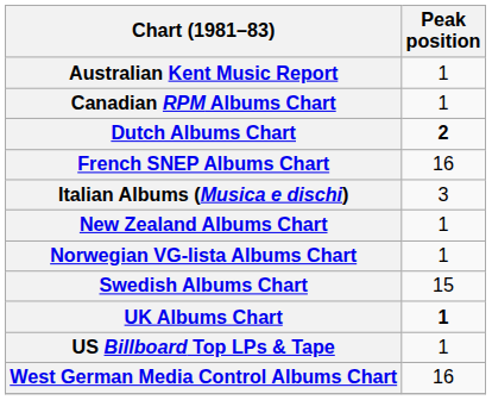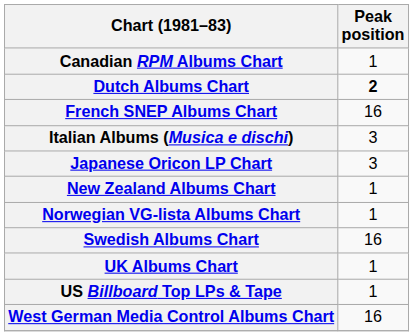- row: Australian Kent Music Report | 1
+ row: Japanese Oricon LP Chart | 3
Swedish Albums Chart | Peak position: 15 -> 16
UK Albums Chart | Peak position: bold -> normal
